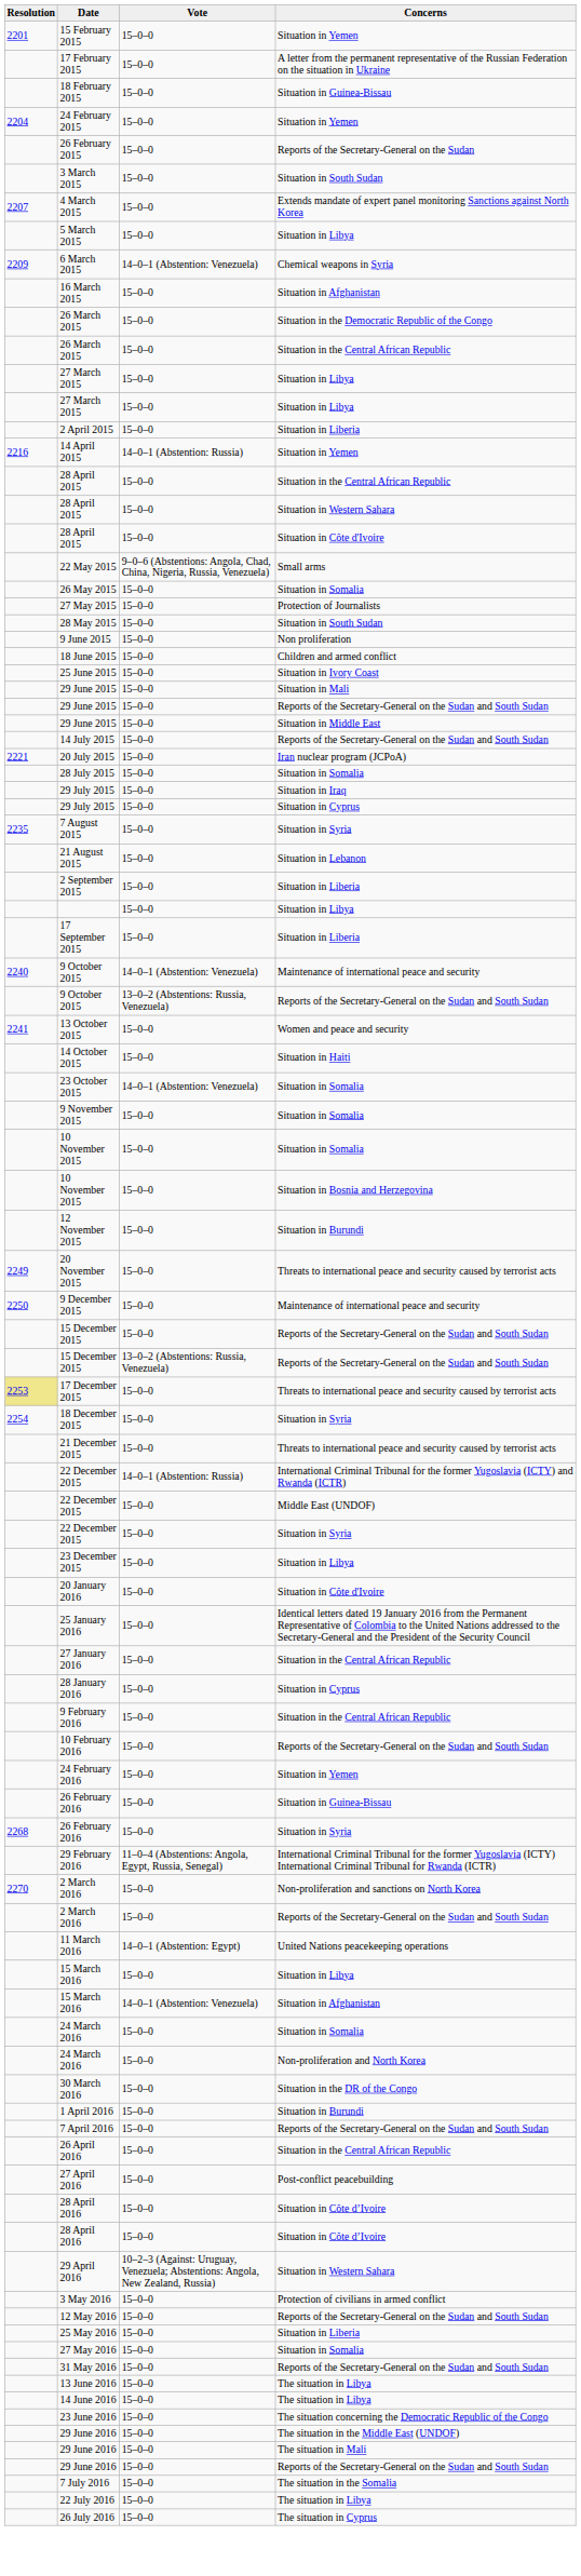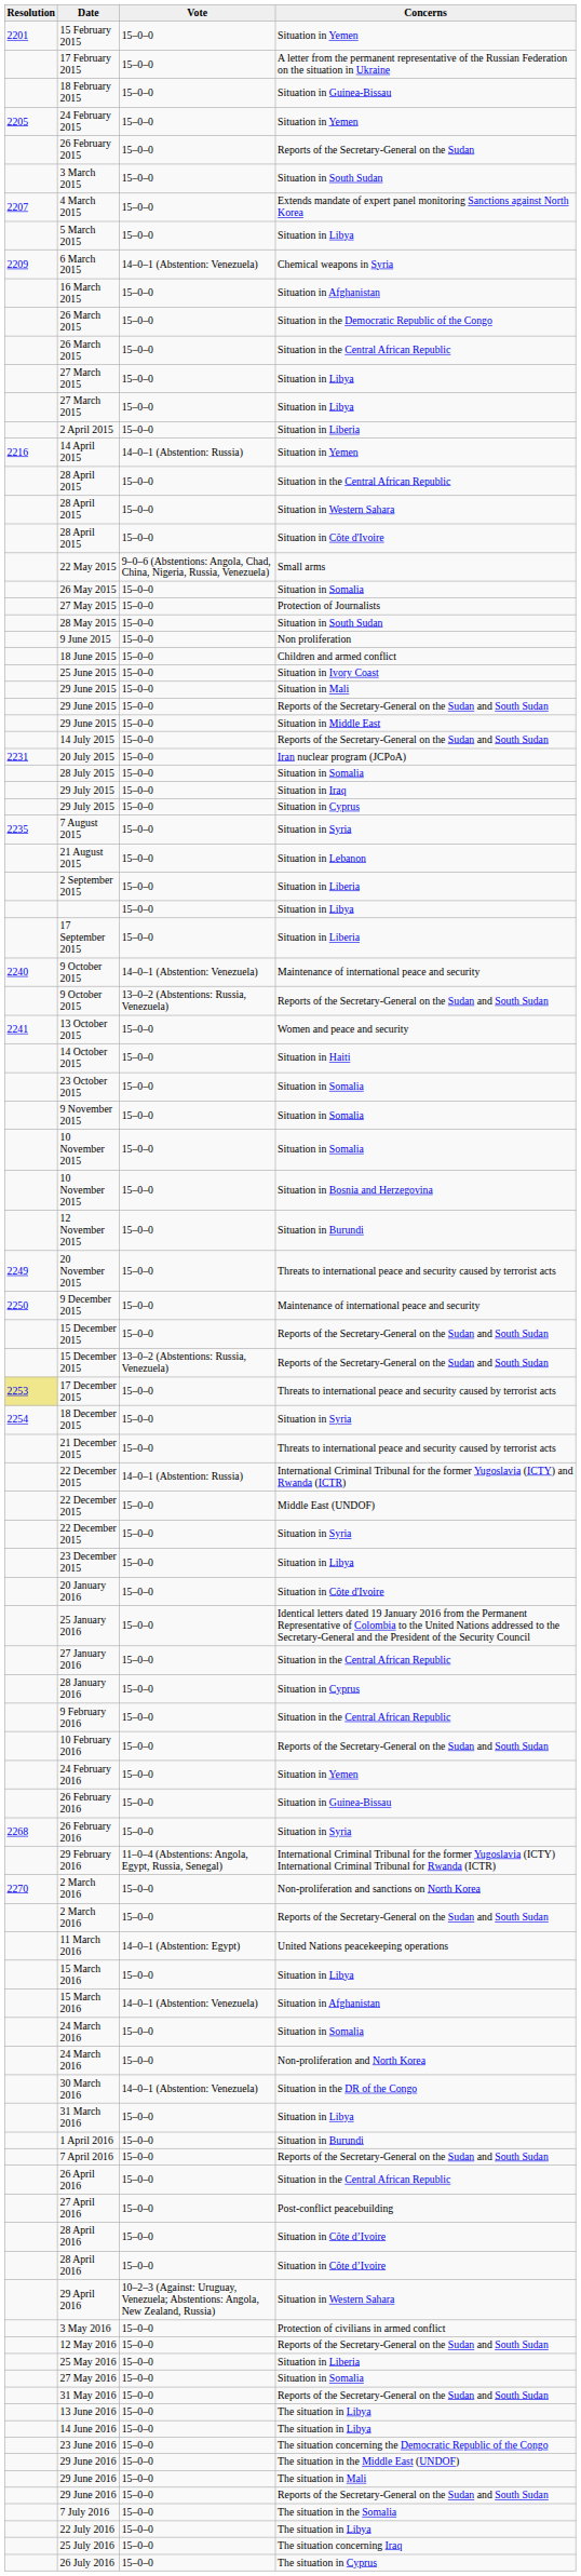24 February 2015 | Resolution: 2204 -> 2205
20 July 2015 | Resolution: 2221 -> 2231
23 October 2015 | Vote: 14–0–1 (Abstention: Venezuela) -> 15–0–0
30 March 2016 | Vote: 15–0–0 -> 14–0–1 (Abstention: Venezuela)
+ row: 31 March 2016 | 15–0–0 | Situation in Libya
+ row: 25 July 2016 | 15–0–0 | The situation concerning Iraq
